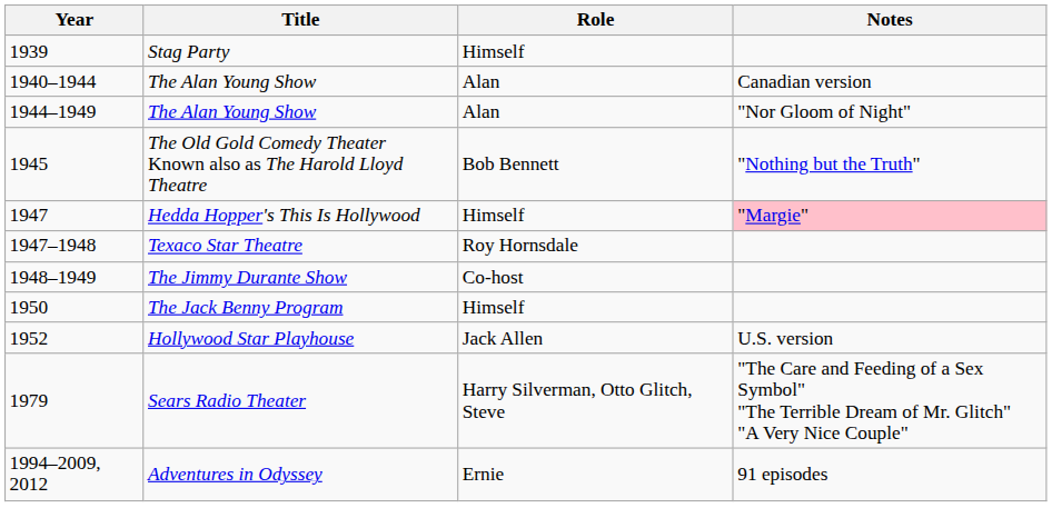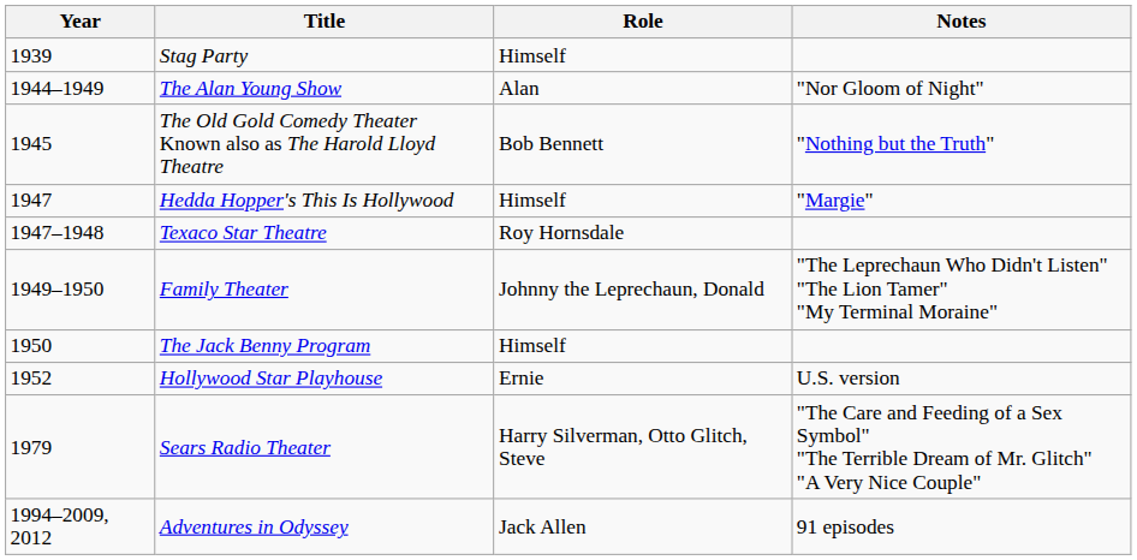- row: 1940–1944 | The Alan Young Show | Alan | Canadian version
Hedda Hopper's This Is Hollywood | Notes: pink background -> no background
- row: 1948–1949 | The Jimmy Durante Show | Co-host
+ row: 1949–1950 | Family Theater | Johnny the Leprechaun, Donald | "The Leprechaun Who Didn't Listen" "The Lion Tamer" "My Terminal Moraine"
Hollywood Star Playhouse | Role: Jack Allen -> Ernie
Adventures in Odyssey | Role: Ernie -> Jack Allen
